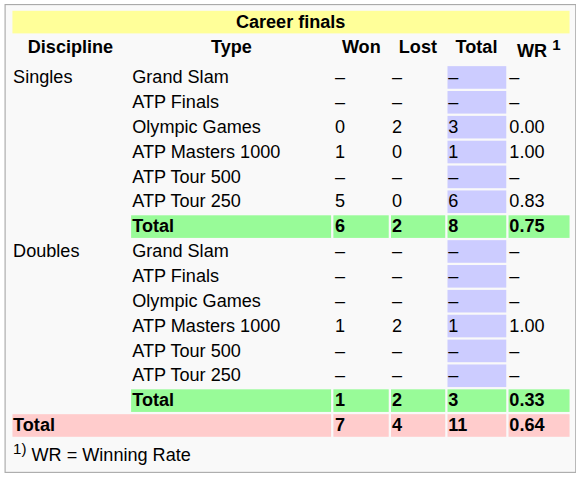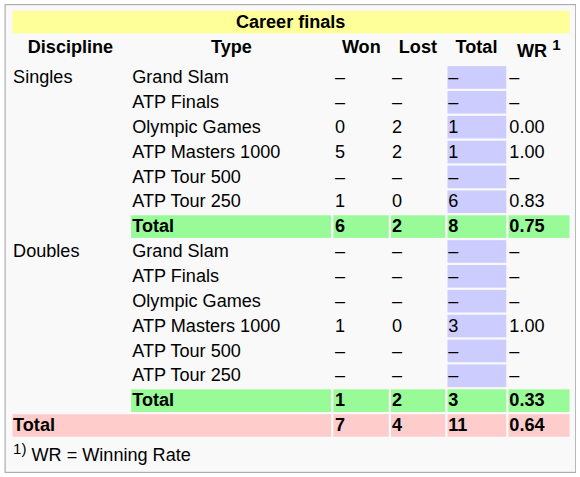Singles / Olympic Games | Total: 3 -> 1
Singles / ATP Masters 1000 | Won: 1 -> 5
Singles / ATP Masters 1000 | Lost: 0 -> 2
Singles / ATP Tour 250 | Won: 5 -> 1
Doubles / ATP Masters 1000 | Lost: 2 -> 0
Doubles / ATP Masters 1000 | Total: 1 -> 3
